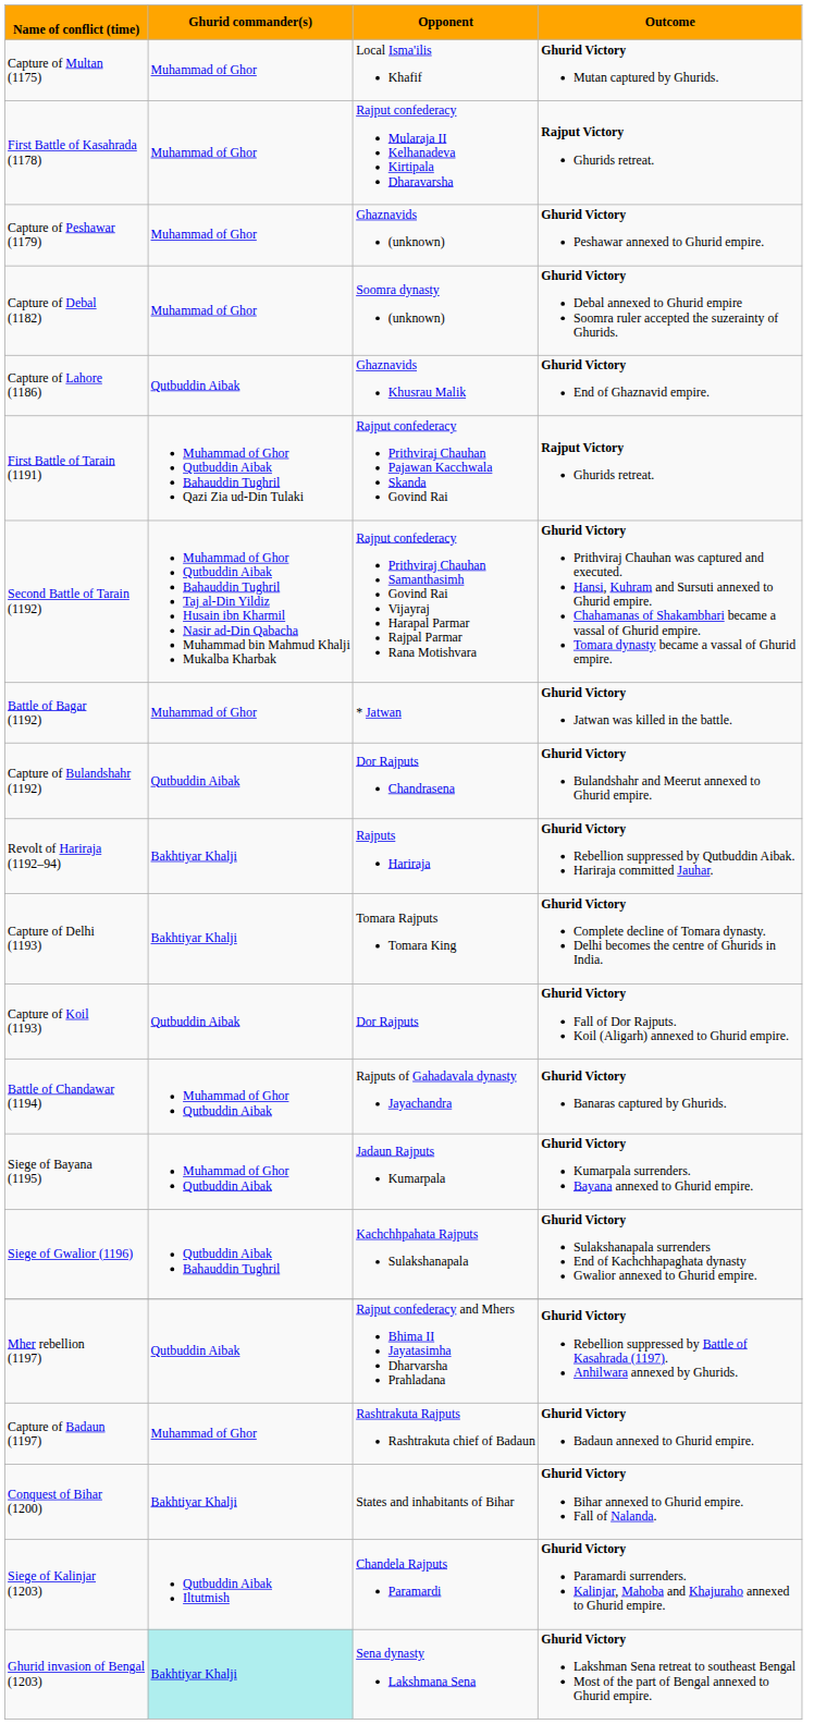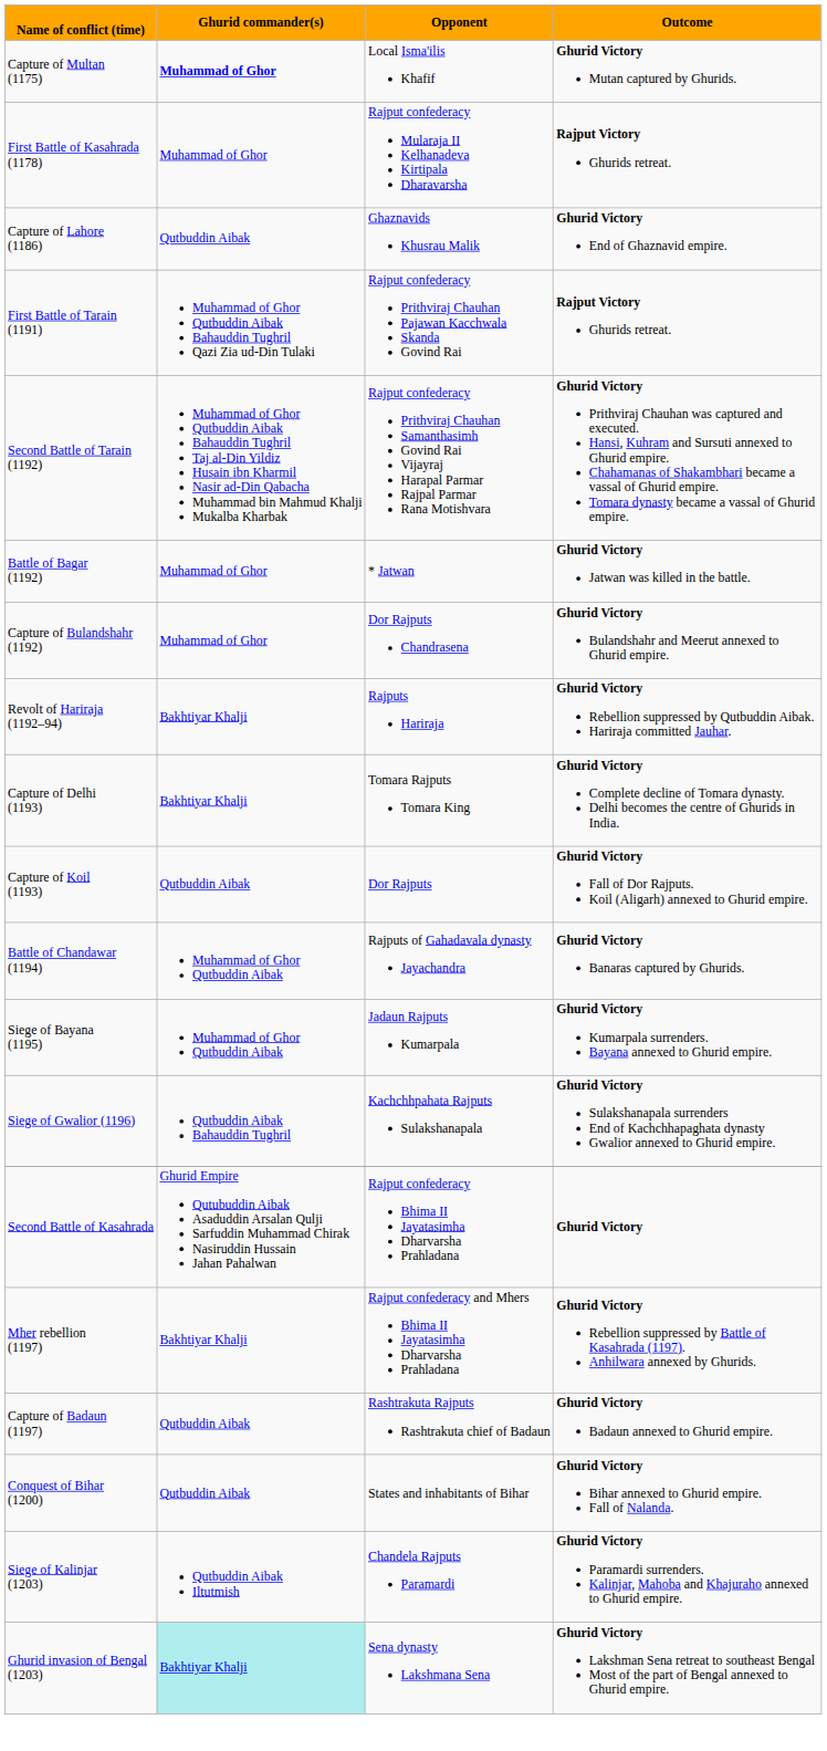Capture of Multan (1175) | Ghurid commander(s): normal -> bold
- row: Capture of Peshawar (1179) | Muhammad of Ghor | Ghaznavids (unknown) | Ghurid Victory Peshawar annexed to Ghurid empire.
- row: Capture of Debal (1182) | Muhammad of Ghor | Soomra dynasty (unknown) | Ghurid Victory Debal annexed to Ghurid empire Soomra ruler accepted the suzerainty of Ghurids.
Capture of Bulandshahr (1192) | Ghurid commander(s): Qutbuddin Aibak -> Muhammad of Ghor
+ row: Second Battle of Kasahrada | Ghurid Empire Qutubuddin Aibak Asaduddin Arsalan Qulji Sarfuddin Muhammad Chirak Nasiruddin Hussain Jahan Pahalwan | Rajput confederacy Bhima II Jayatasimha Dharvarsha Prahladana | Ghurid Victory
Mher rebellion (1197) | Ghurid commander(s): Qutbuddin Aibak -> Bakhtiyar Khalji
Capture of Badaun (1197) | Ghurid commander(s): Muhammad of Ghor -> Qutbuddin Aibak
Conquest of Bihar (1200) | Ghurid commander(s): Bakhtiyar Khalji -> Qutbuddin Aibak
